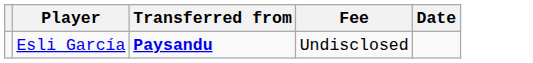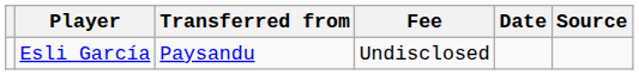+ column: Source
Esli García | Transferred from: bold -> normal
